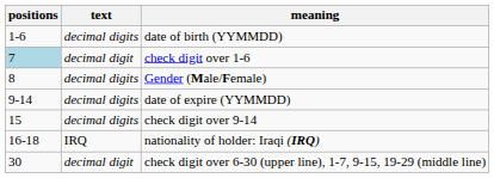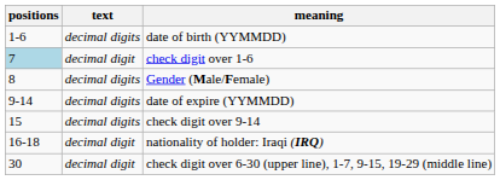nationality of holder: Iraqi (IRQ) | text: IRQ -> decimal digit
